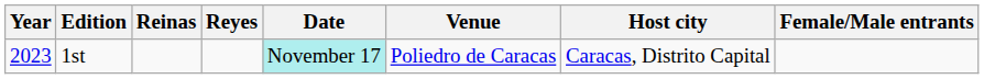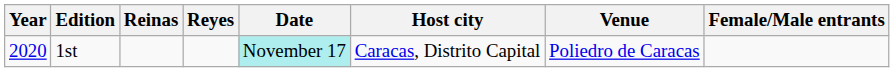columns swapped: Venue <-> Host city
1st | Year: 2023 -> 2020
